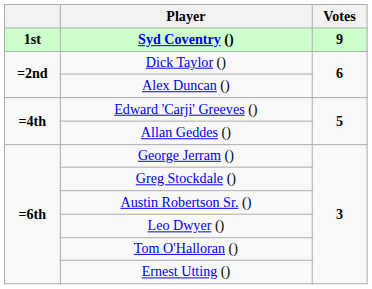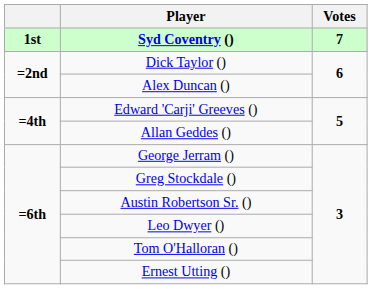Syd Coventry () | Votes: 9 -> 7
